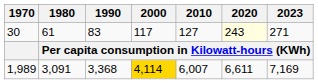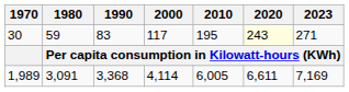30 | 1980: 61 -> 59
30 | 2010: 127 -> 195
1,989 | 2000: gold background -> no background
1,989 | 2010: 6,007 -> 6,005
